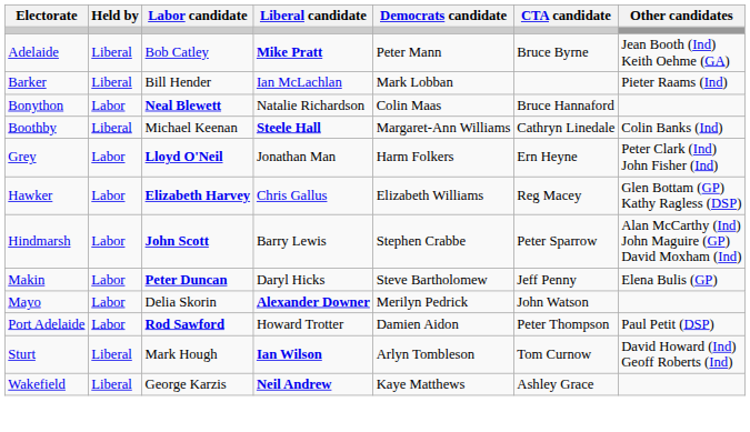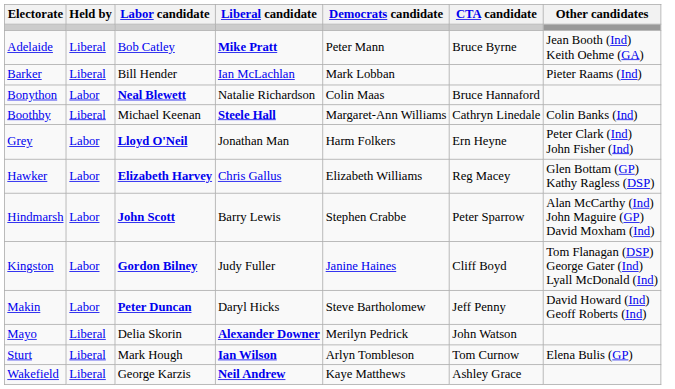+ row: Kingston | Labor | Gordon Bilney | Judy Fuller | Janine Haines | Cliff Boyd | Tom Flanagan (DSP) George Gater (Ind) Lyall McDonald (Ind)
Makin | Other candidates: Elena Bulis (GP) -> David Howard (Ind) Geoff Roberts (Ind)
Mayo | Held by: Labor -> Liberal
- row: Port Adelaide | Labor | Rod Sawford | Howard Trotter | Damien Aidon | Peter Thompson | Paul Petit (DSP)
Sturt | Other candidates: David Howard (Ind) Geoff Roberts (Ind) -> Elena Bulis (GP)
